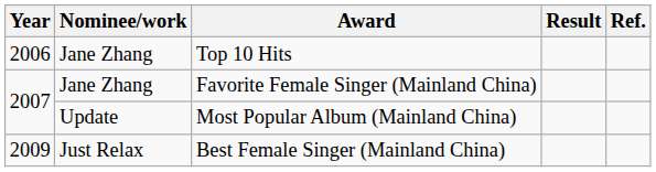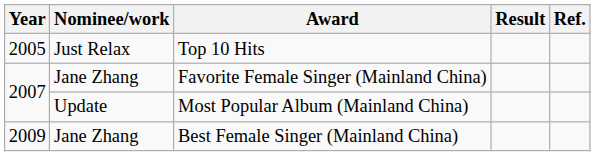Top 10 Hits | Year: 2006 -> 2005
Top 10 Hits | Nominee/work: Jane Zhang -> Just Relax
Best Female Singer (Mainland China) | Nominee/work: Just Relax -> Jane Zhang
